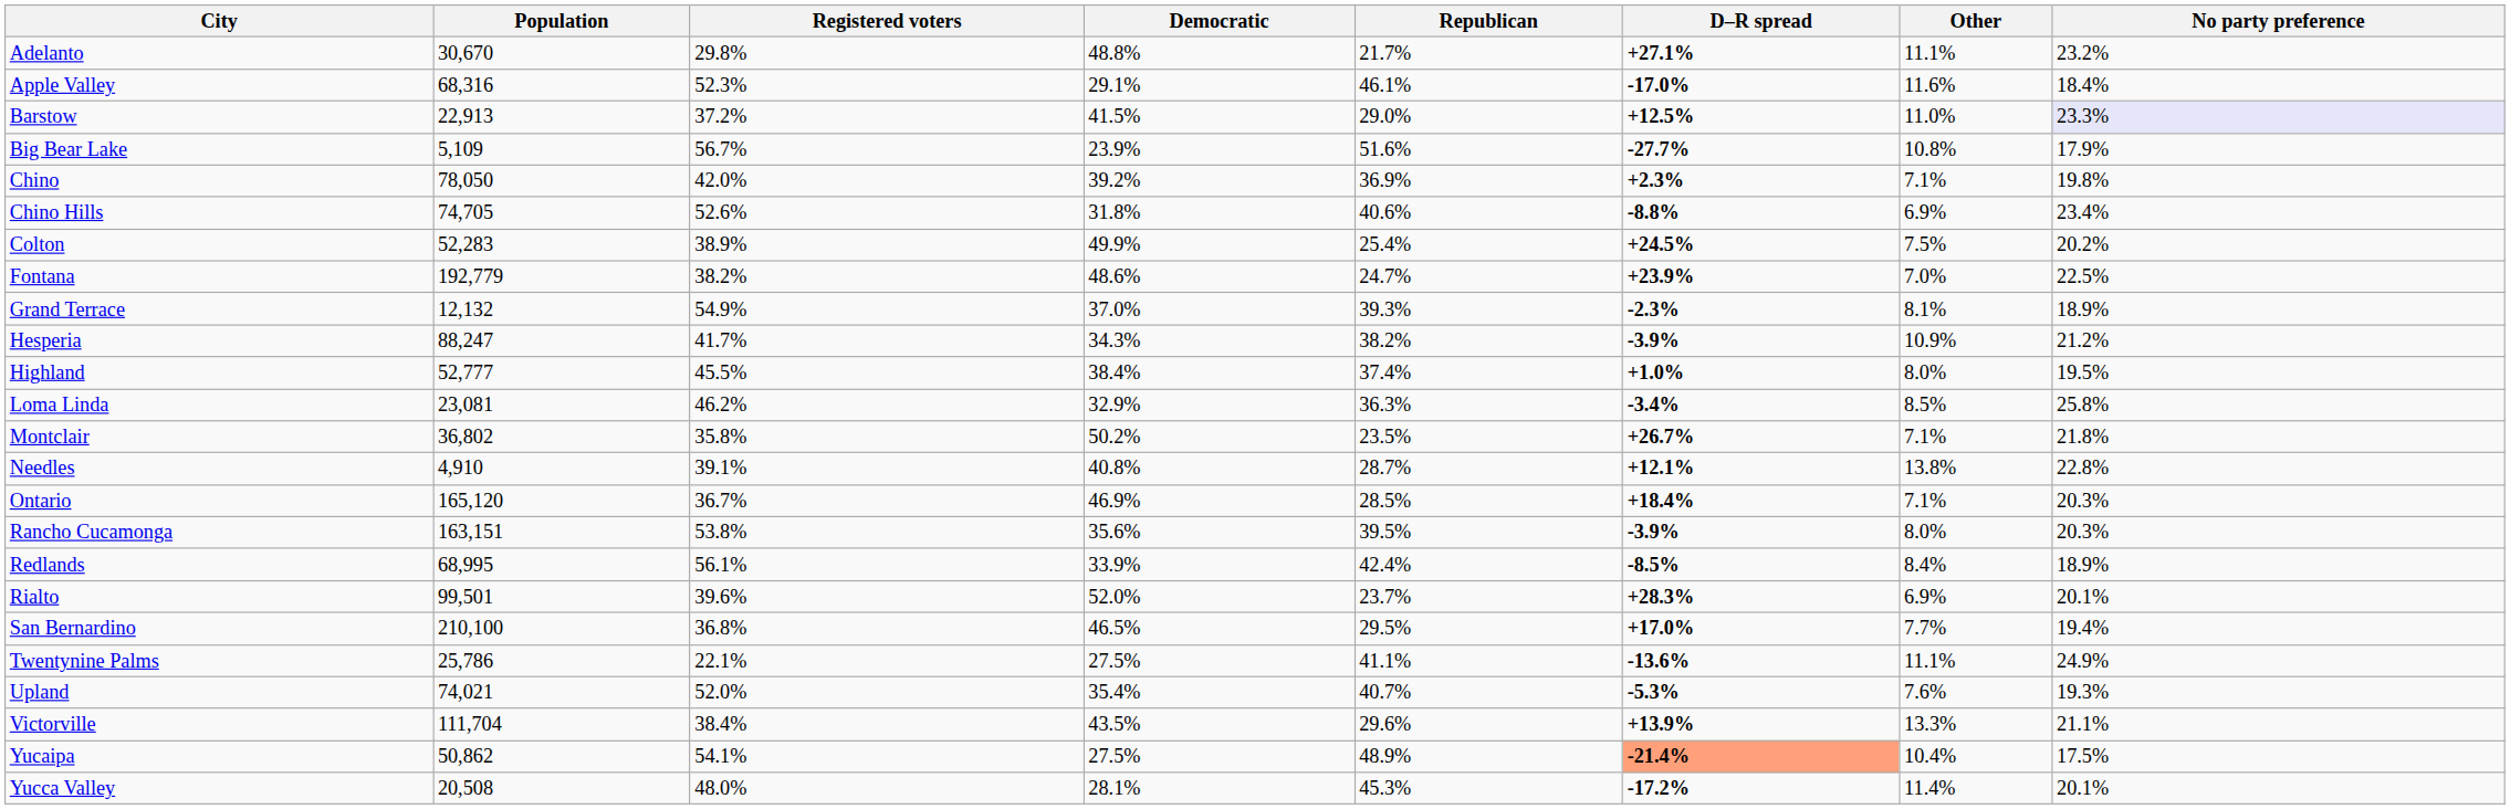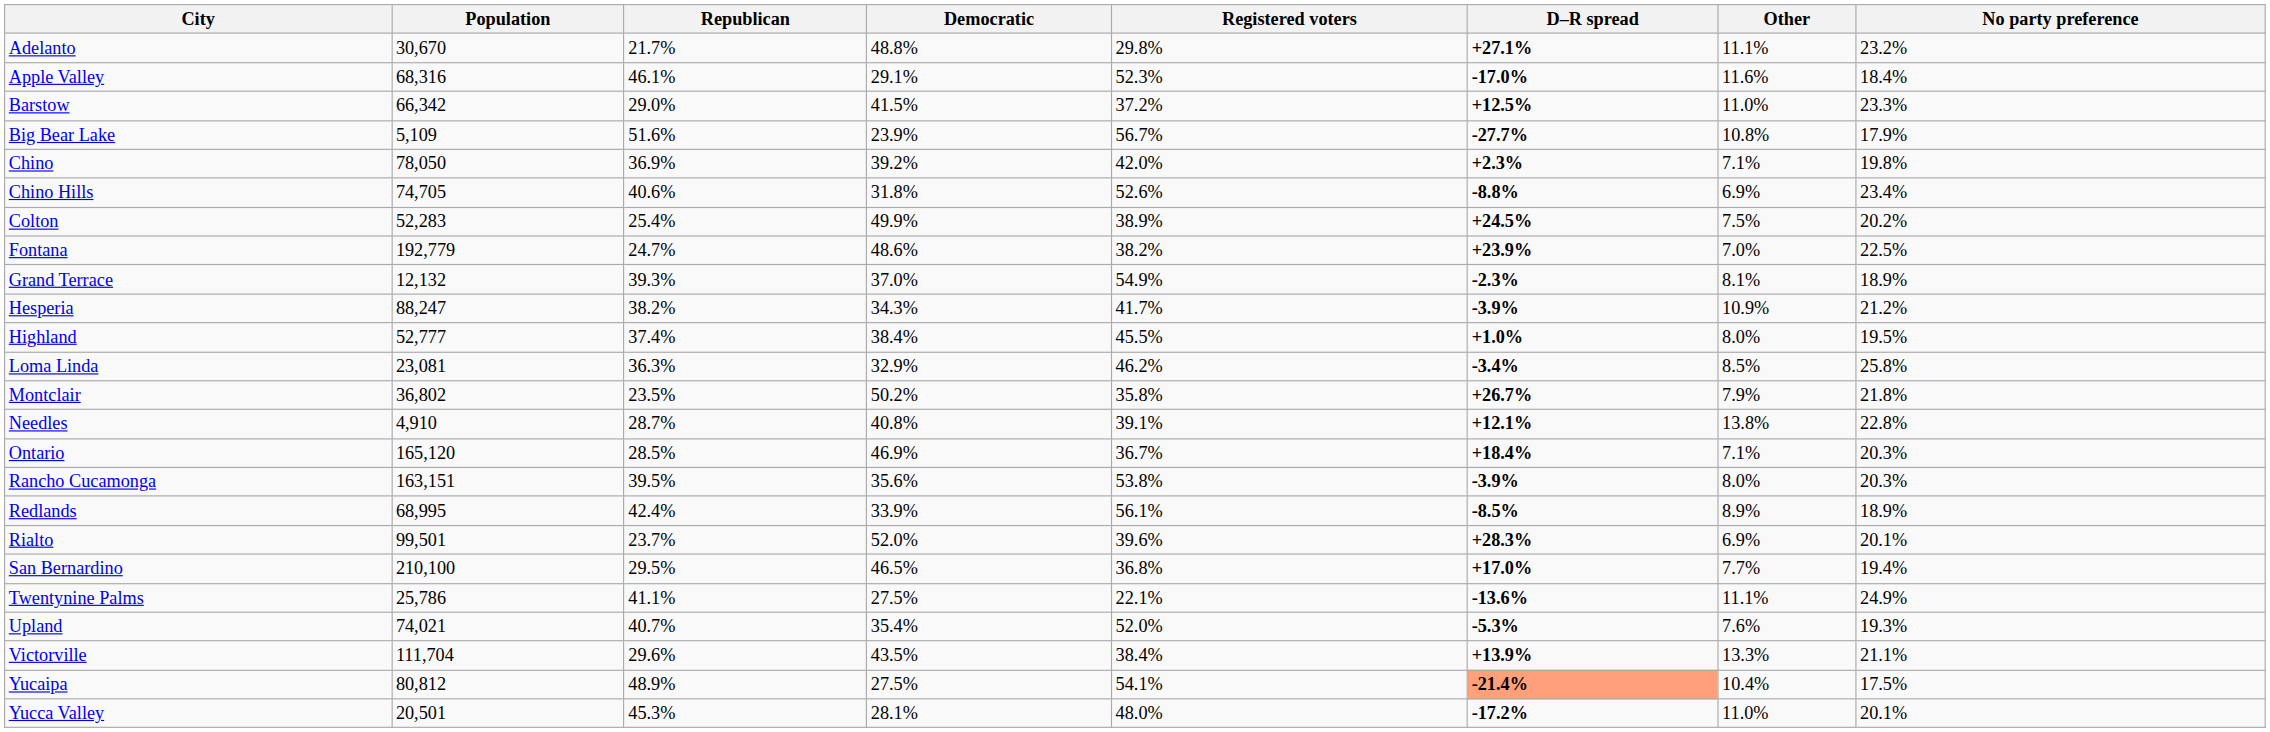columns swapped: Registered voters <-> Republican
Barstow | Population: 22,913 -> 66,342
Barstow | No party preference: lavender background -> no background
Montclair | Other: 7.1% -> 7.9%
Redlands | Other: 8.4% -> 8.9%
Yucaipa | Population: 50,862 -> 80,812
Yucca Valley | Population: 20,508 -> 20,501
Yucca Valley | Other: 11.4% -> 11.0%
